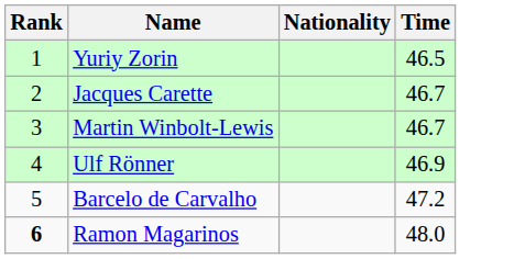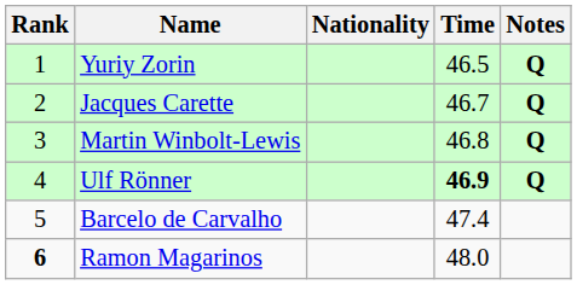+ column: Notes | Q | Q | Q | Q
Martin Winbolt-Lewis | Time: 46.7 -> 46.8
Ulf Rönner | Time: normal -> bold
Barcelo de Carvalho | Time: 47.2 -> 47.4
